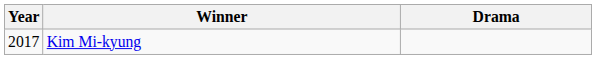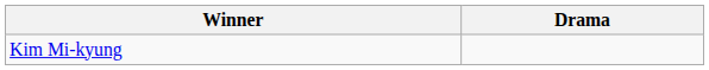- column: Year | 2017
